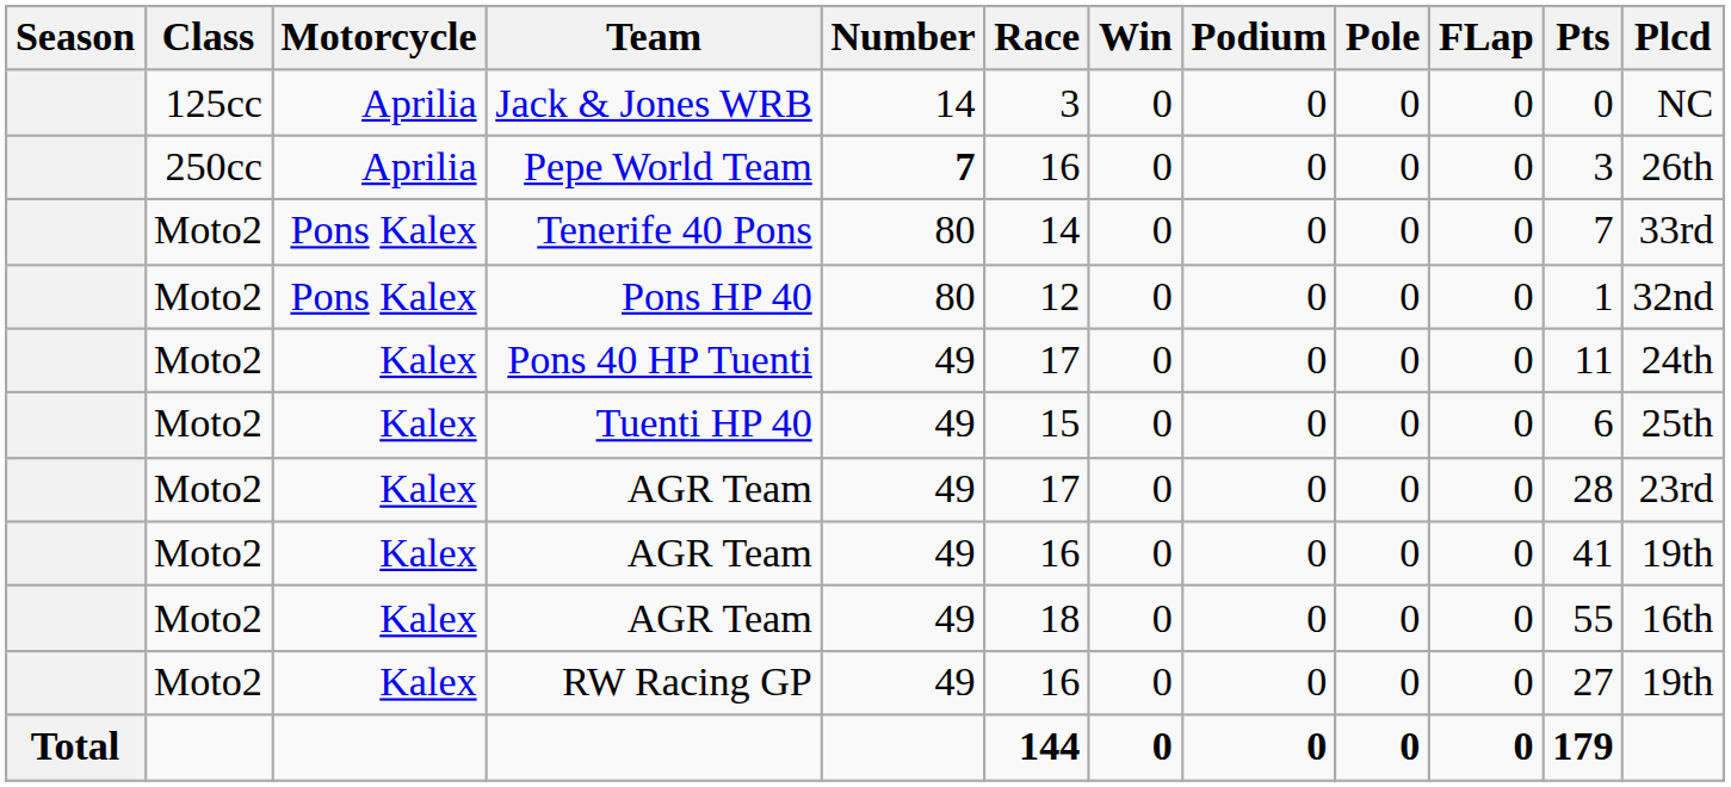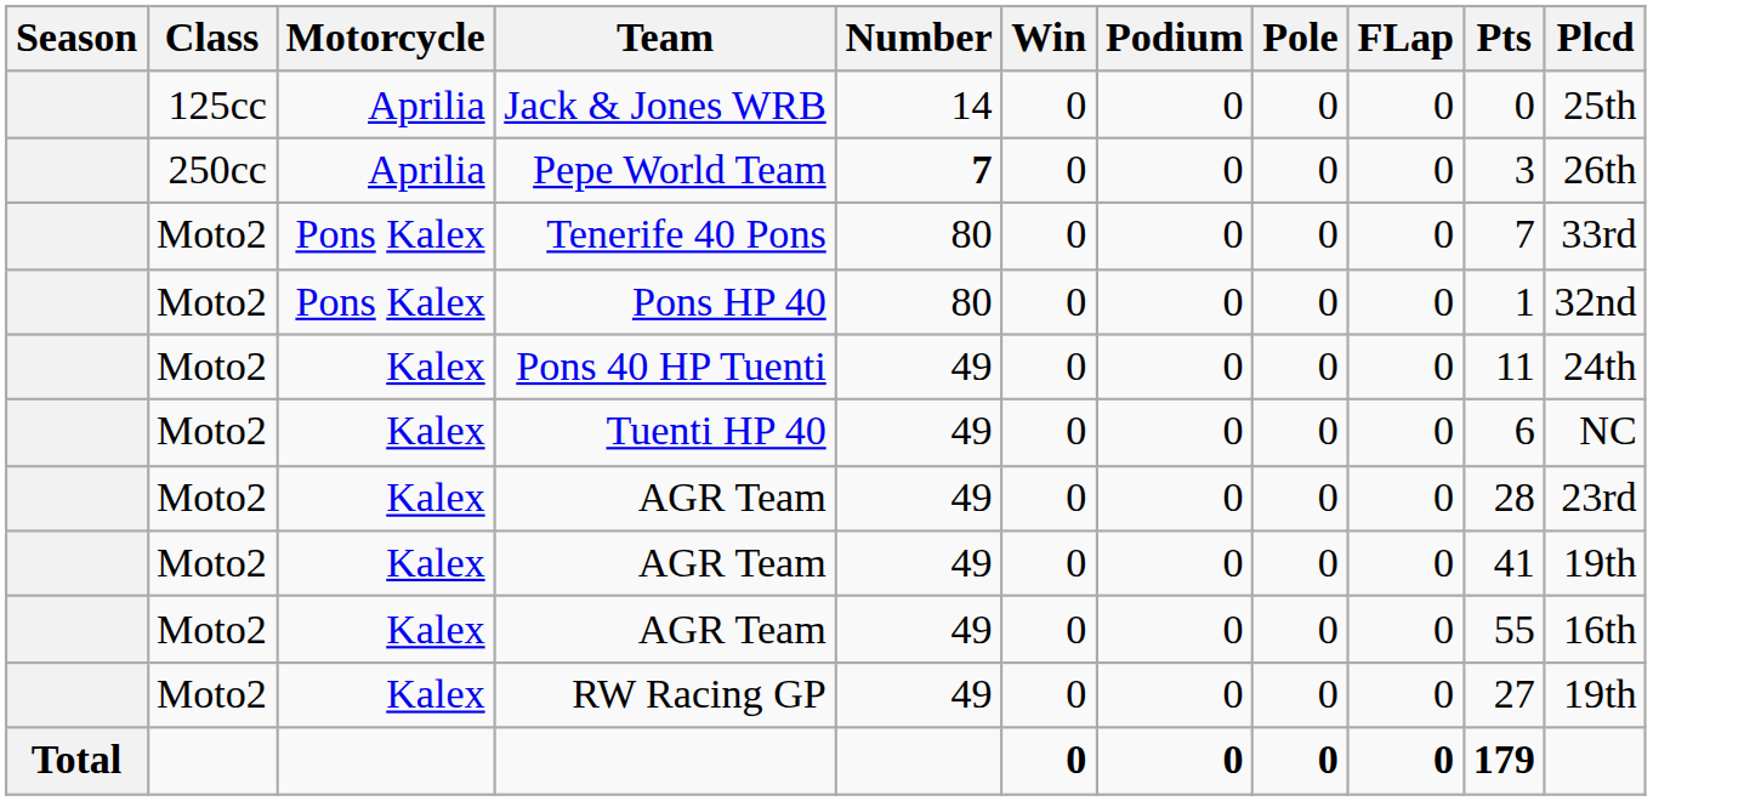- column: Race | 3 | 16 | 14 | 12 | 17 | 15 | 17 | 16 | 18 | 16 | 144
Jack & Jones WRB | Plcd: NC -> 25th
Tuenti HP 40 | Plcd: 25th -> NC
